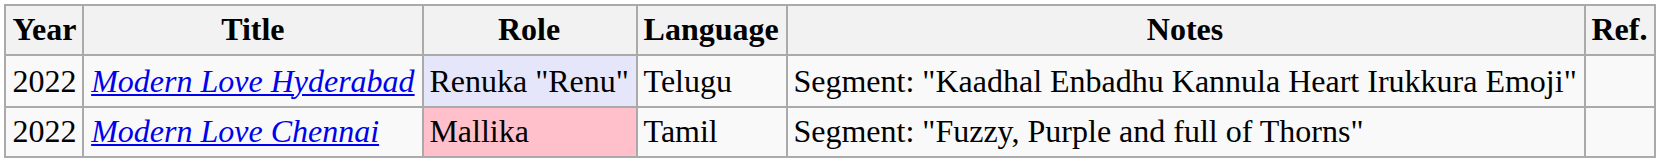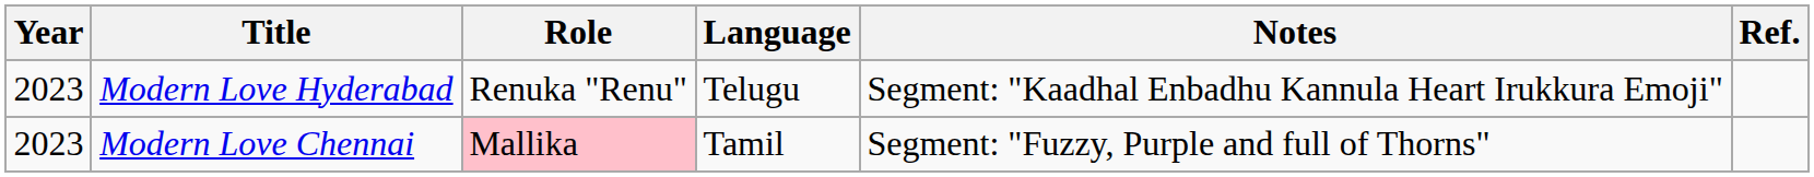Modern Love Hyderabad | Year: 2022 -> 2023
Modern Love Hyderabad | Role: lavender background -> no background
Modern Love Chennai | Year: 2022 -> 2023
